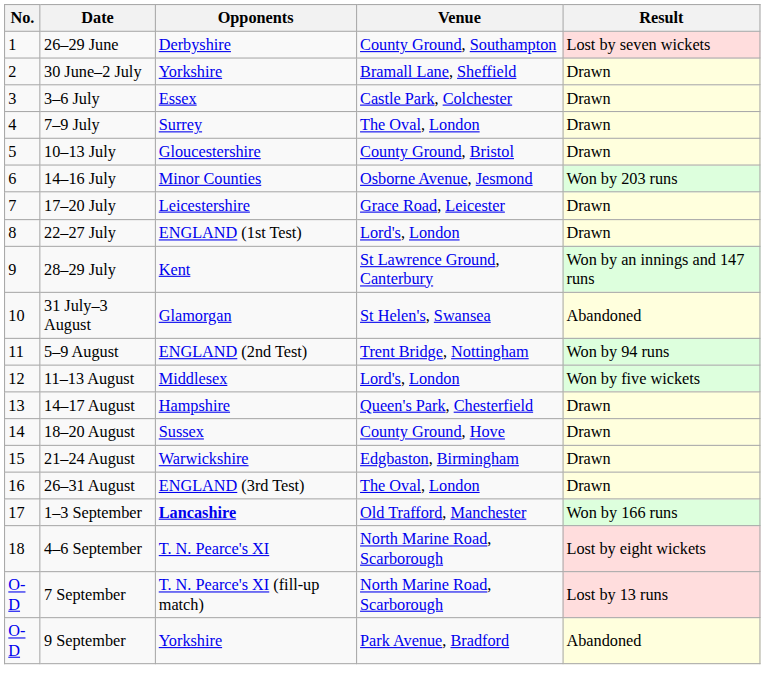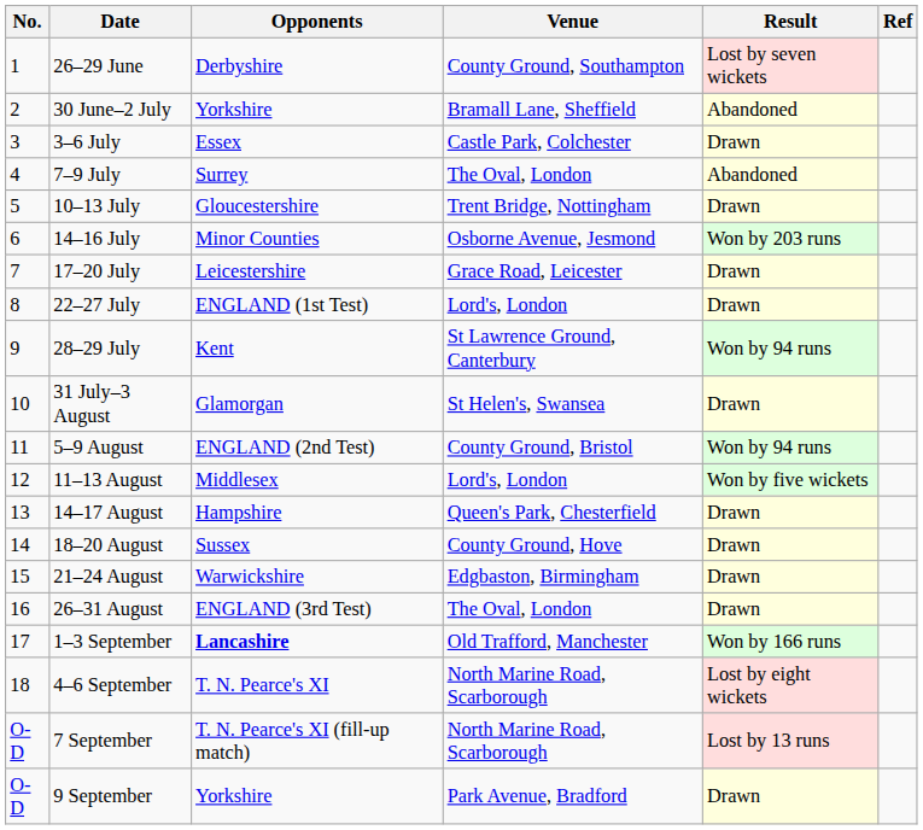+ column: Ref
30 June–2 July | Result: Drawn -> Abandoned
7–9 July | Result: Drawn -> Abandoned
10–13 July | Venue: County Ground, Bristol -> Trent Bridge, Nottingham
28–29 July | Result: Won by an innings and 147 runs -> Won by 94 runs
31 July–3 August | Result: Abandoned -> Drawn
5–9 August | Venue: Trent Bridge, Nottingham -> County Ground, Bristol
9 September | Result: Abandoned -> Drawn
